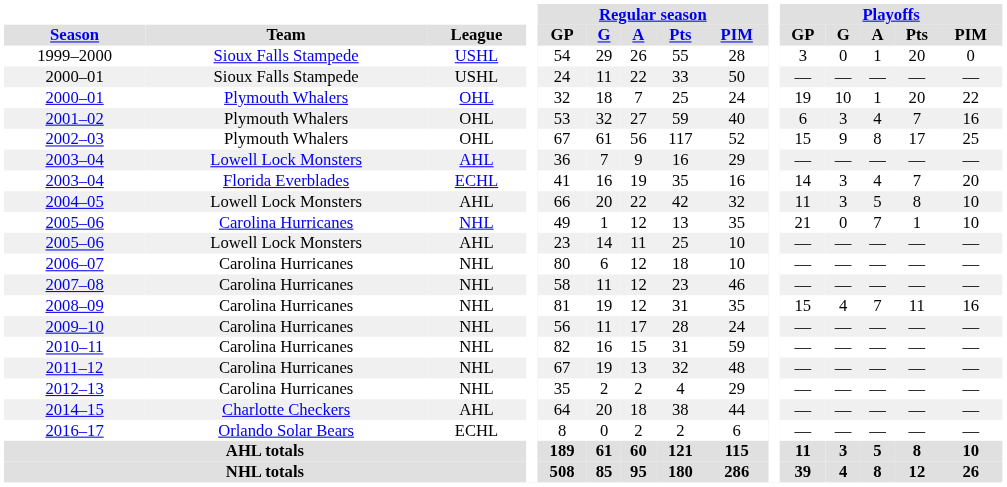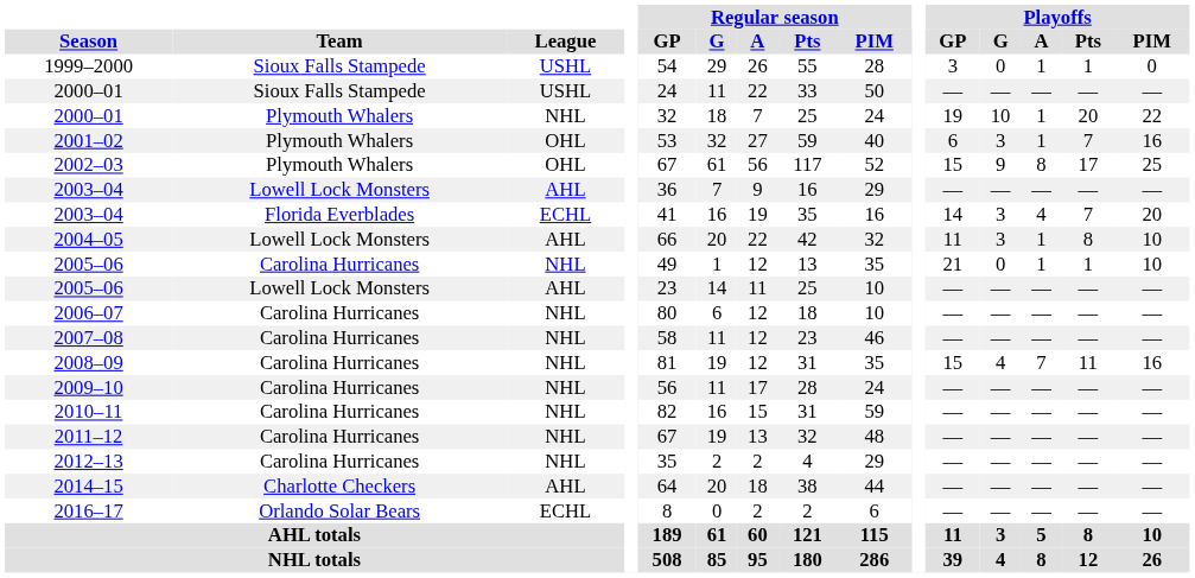1999–2000 | Playoffs / Pts: 20 -> 1
2000–01 / Plymouth Whalers | League: OHL -> NHL
2001–02 | Playoffs / A: 4 -> 1
2004–05 | Playoffs / A: 5 -> 1
2005–06 / Carolina Hurricanes | Playoffs / A: 7 -> 1
